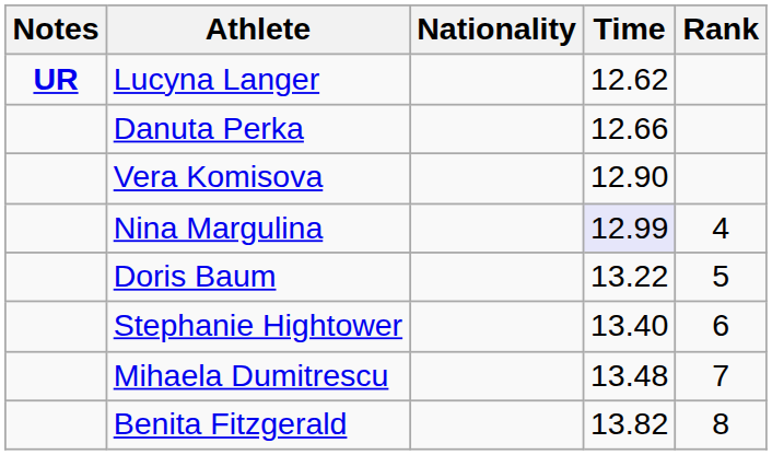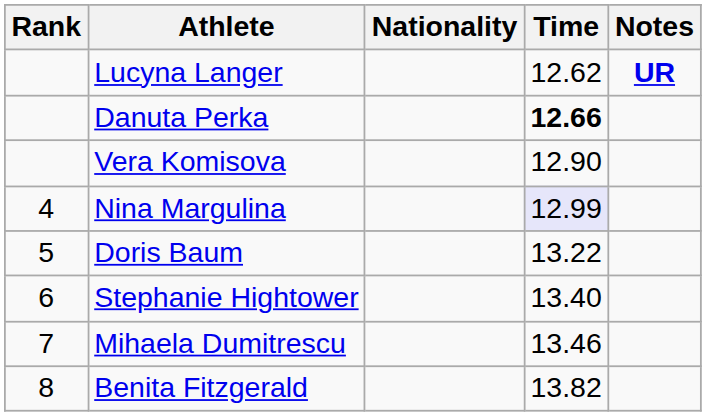columns swapped: Rank <-> Notes
Danuta Perka | Time: normal -> bold
Mihaela Dumitrescu | Time: 13.48 -> 13.46
